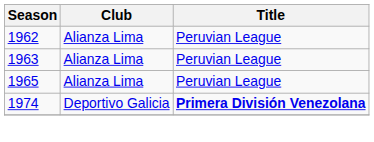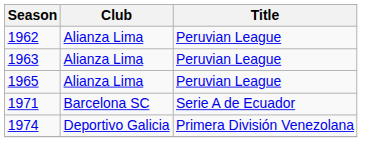+ row: 1971 | Barcelona SC | Serie A de Ecuador
1974 | Title: bold -> normal
